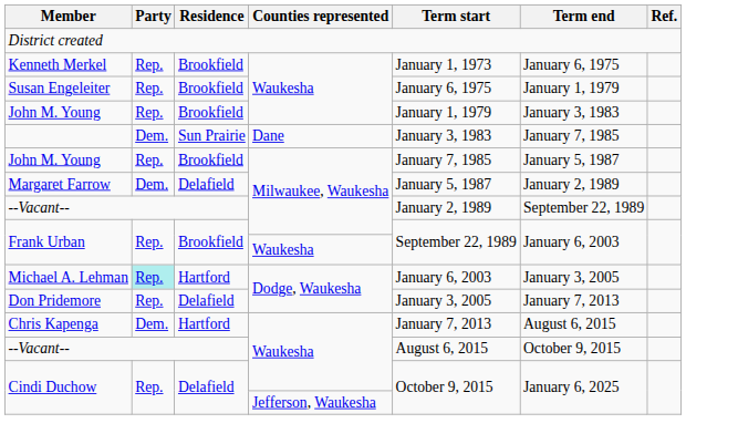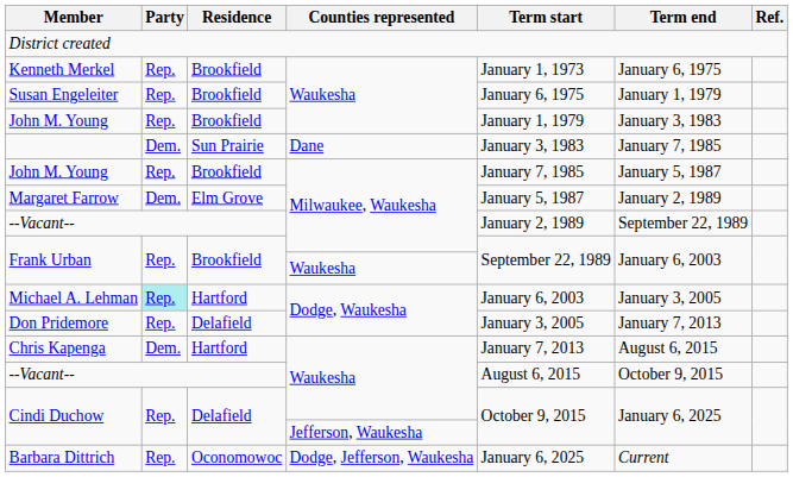Margaret Farrow | Residence: Delafield -> Elm Grove
+ row: Barbara Dittrich | Rep. | Oconomowoc | Dodge, Jefferson, Waukesha | January 6, 2025 | Current
